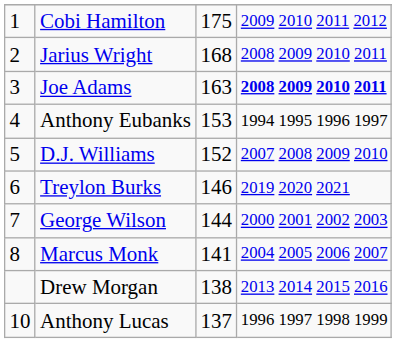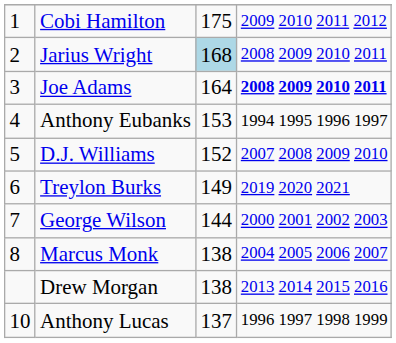Jarius Wright | column 3: no background -> lightblue background
Joe Adams | column 3: 163 -> 164
Treylon Burks | column 3: 146 -> 149
Marcus Monk | column 3: 141 -> 138
